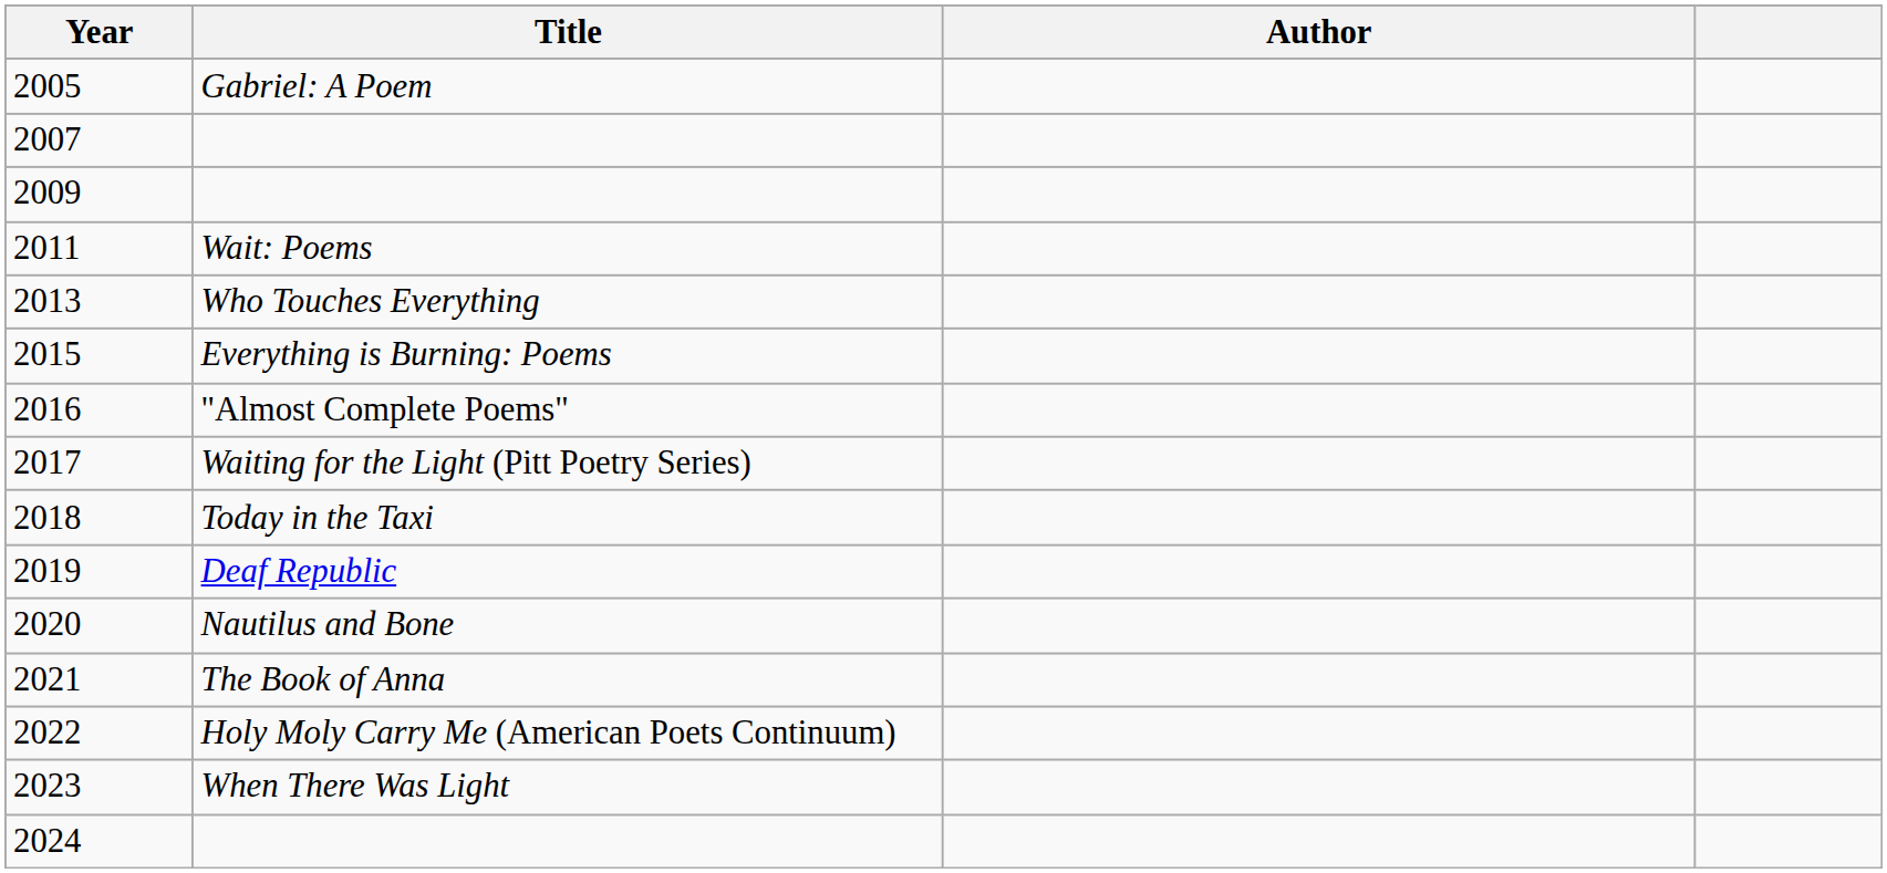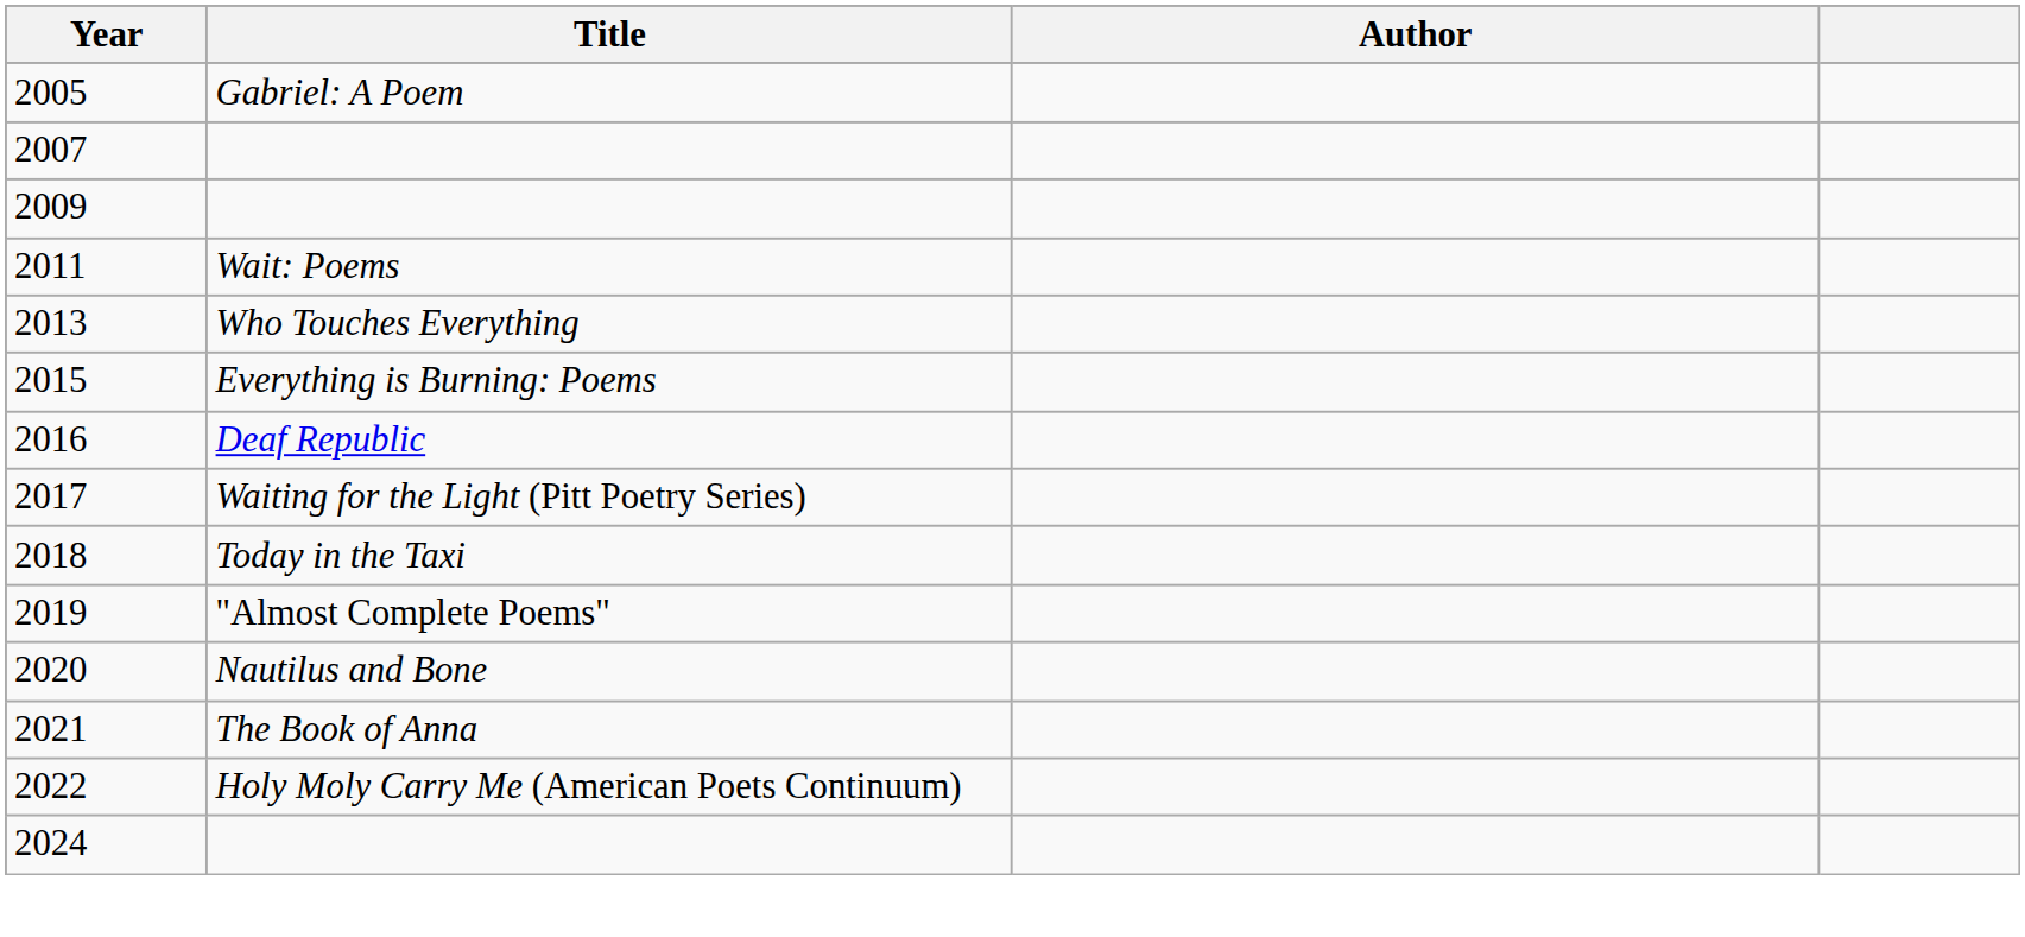2016 | Title: "Almost Complete Poems" -> Deaf Republic
2019 | Title: Deaf Republic -> "Almost Complete Poems"
- row: 2023 | When There Was Light
